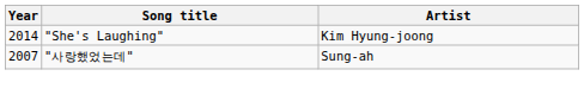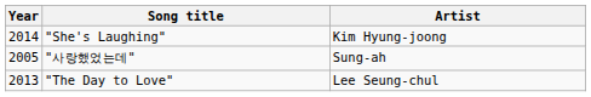"사랑했었는데" | Year: 2007 -> 2005
+ row: 2013 | "The Day to Love" | Lee Seung-chul
